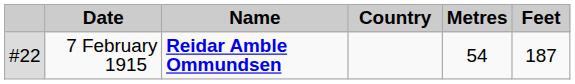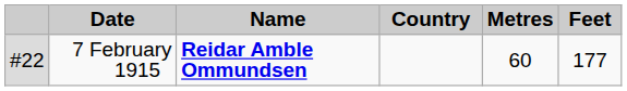7 February 1915 | Metres: 54 -> 60
7 February 1915 | Feet: 187 -> 177
